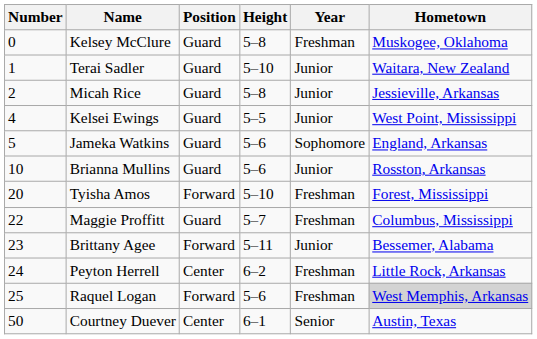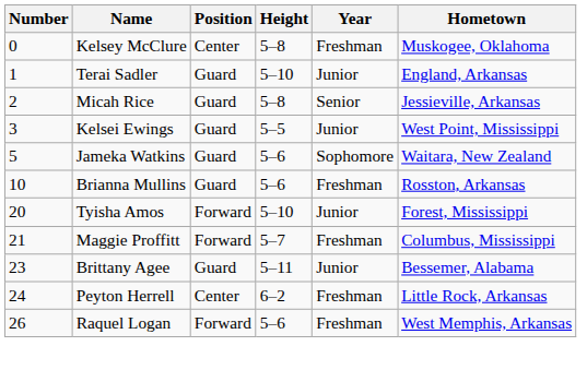Kelsey McClure | Position: Guard -> Center
Terai Sadler | Hometown: Waitara, New Zealand -> England, Arkansas
Micah Rice | Year: Junior -> Senior
Kelsei Ewings | Number: 4 -> 3
Jameka Watkins | Hometown: England, Arkansas -> Waitara, New Zealand
Brianna Mullins | Year: Junior -> Freshman
Tyisha Amos | Year: Freshman -> Junior
Maggie Proffitt | Number: 22 -> 21
Maggie Proffitt | Position: Guard -> Forward
Brittany Agee | Position: Forward -> Guard
Raquel Logan | Number: 25 -> 26
Raquel Logan | Hometown: lightgrey background -> no background
- row: 50 | Courtney Duever | Center | 6–1 | Senior | Austin, Texas
